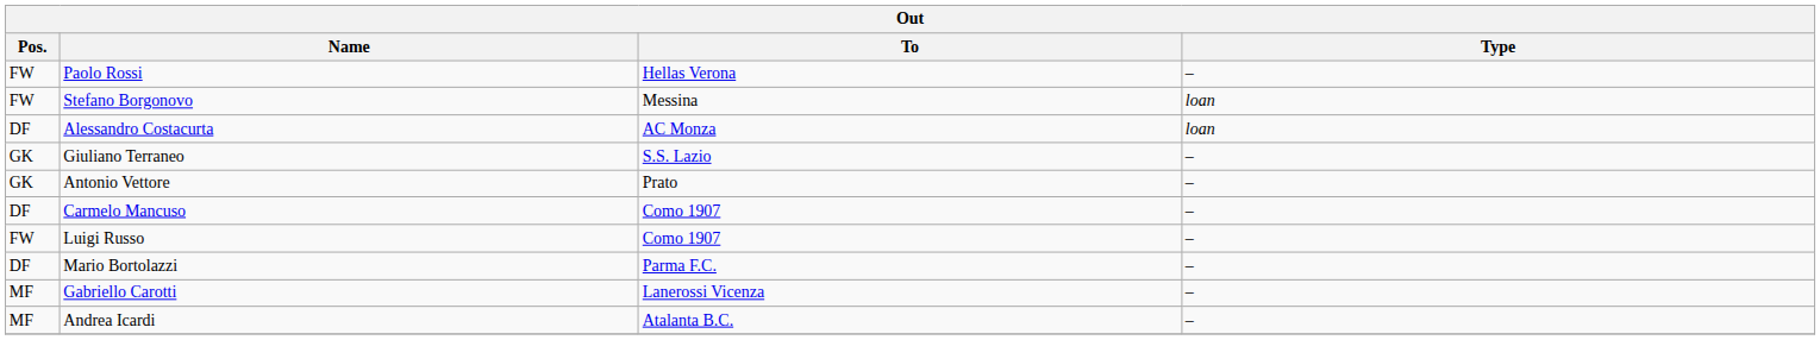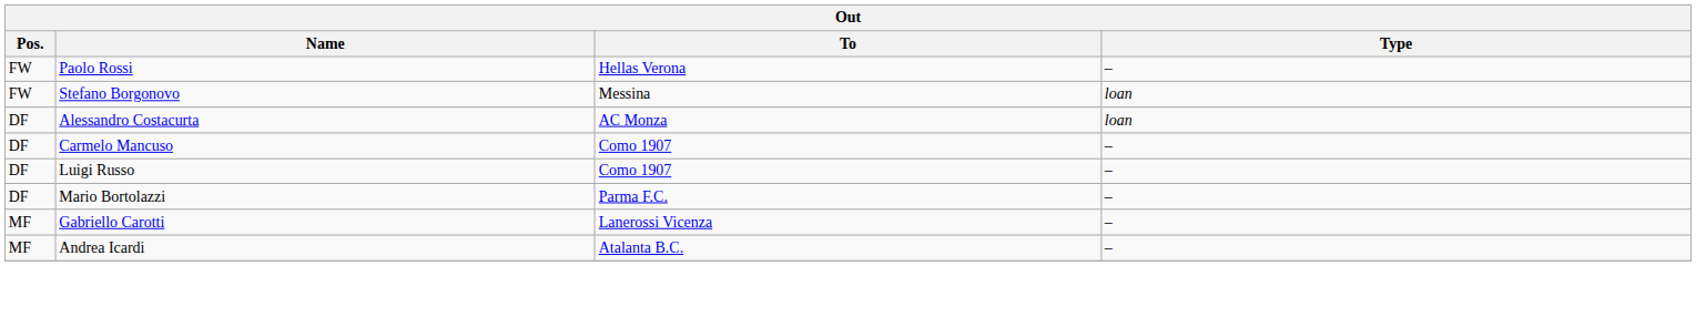- row: GK | Giuliano Terraneo | S.S. Lazio | –
- row: GK | Antonio Vettore | Prato | –
Luigi Russo | Pos.: FW -> DF
